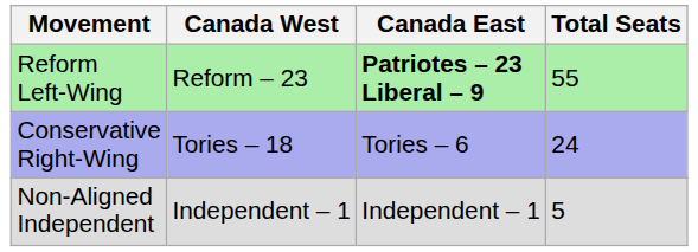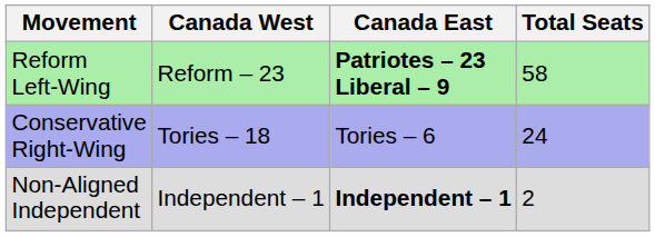Reform Left-Wing | Total Seats: 55 -> 58
Non-Aligned Independent | Canada East: normal -> bold
Non-Aligned Independent | Total Seats: 5 -> 2
